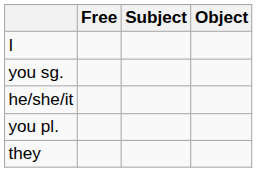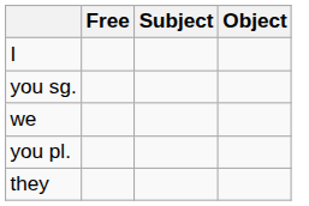- row: he/she/it
+ row: we
